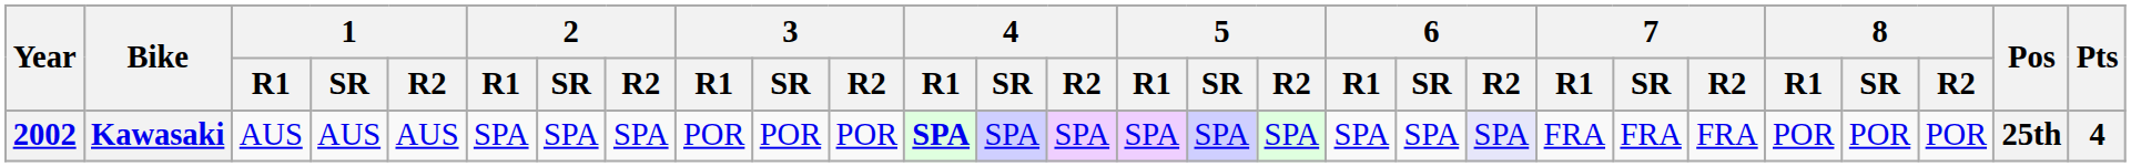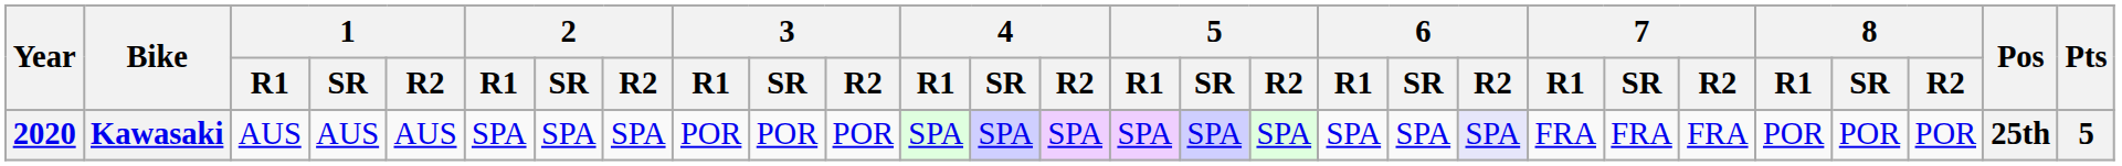Kawasaki | Year: 2002 -> 2020
Kawasaki | 4 / R1: bold -> normal
Kawasaki | Pts: 4 -> 5
